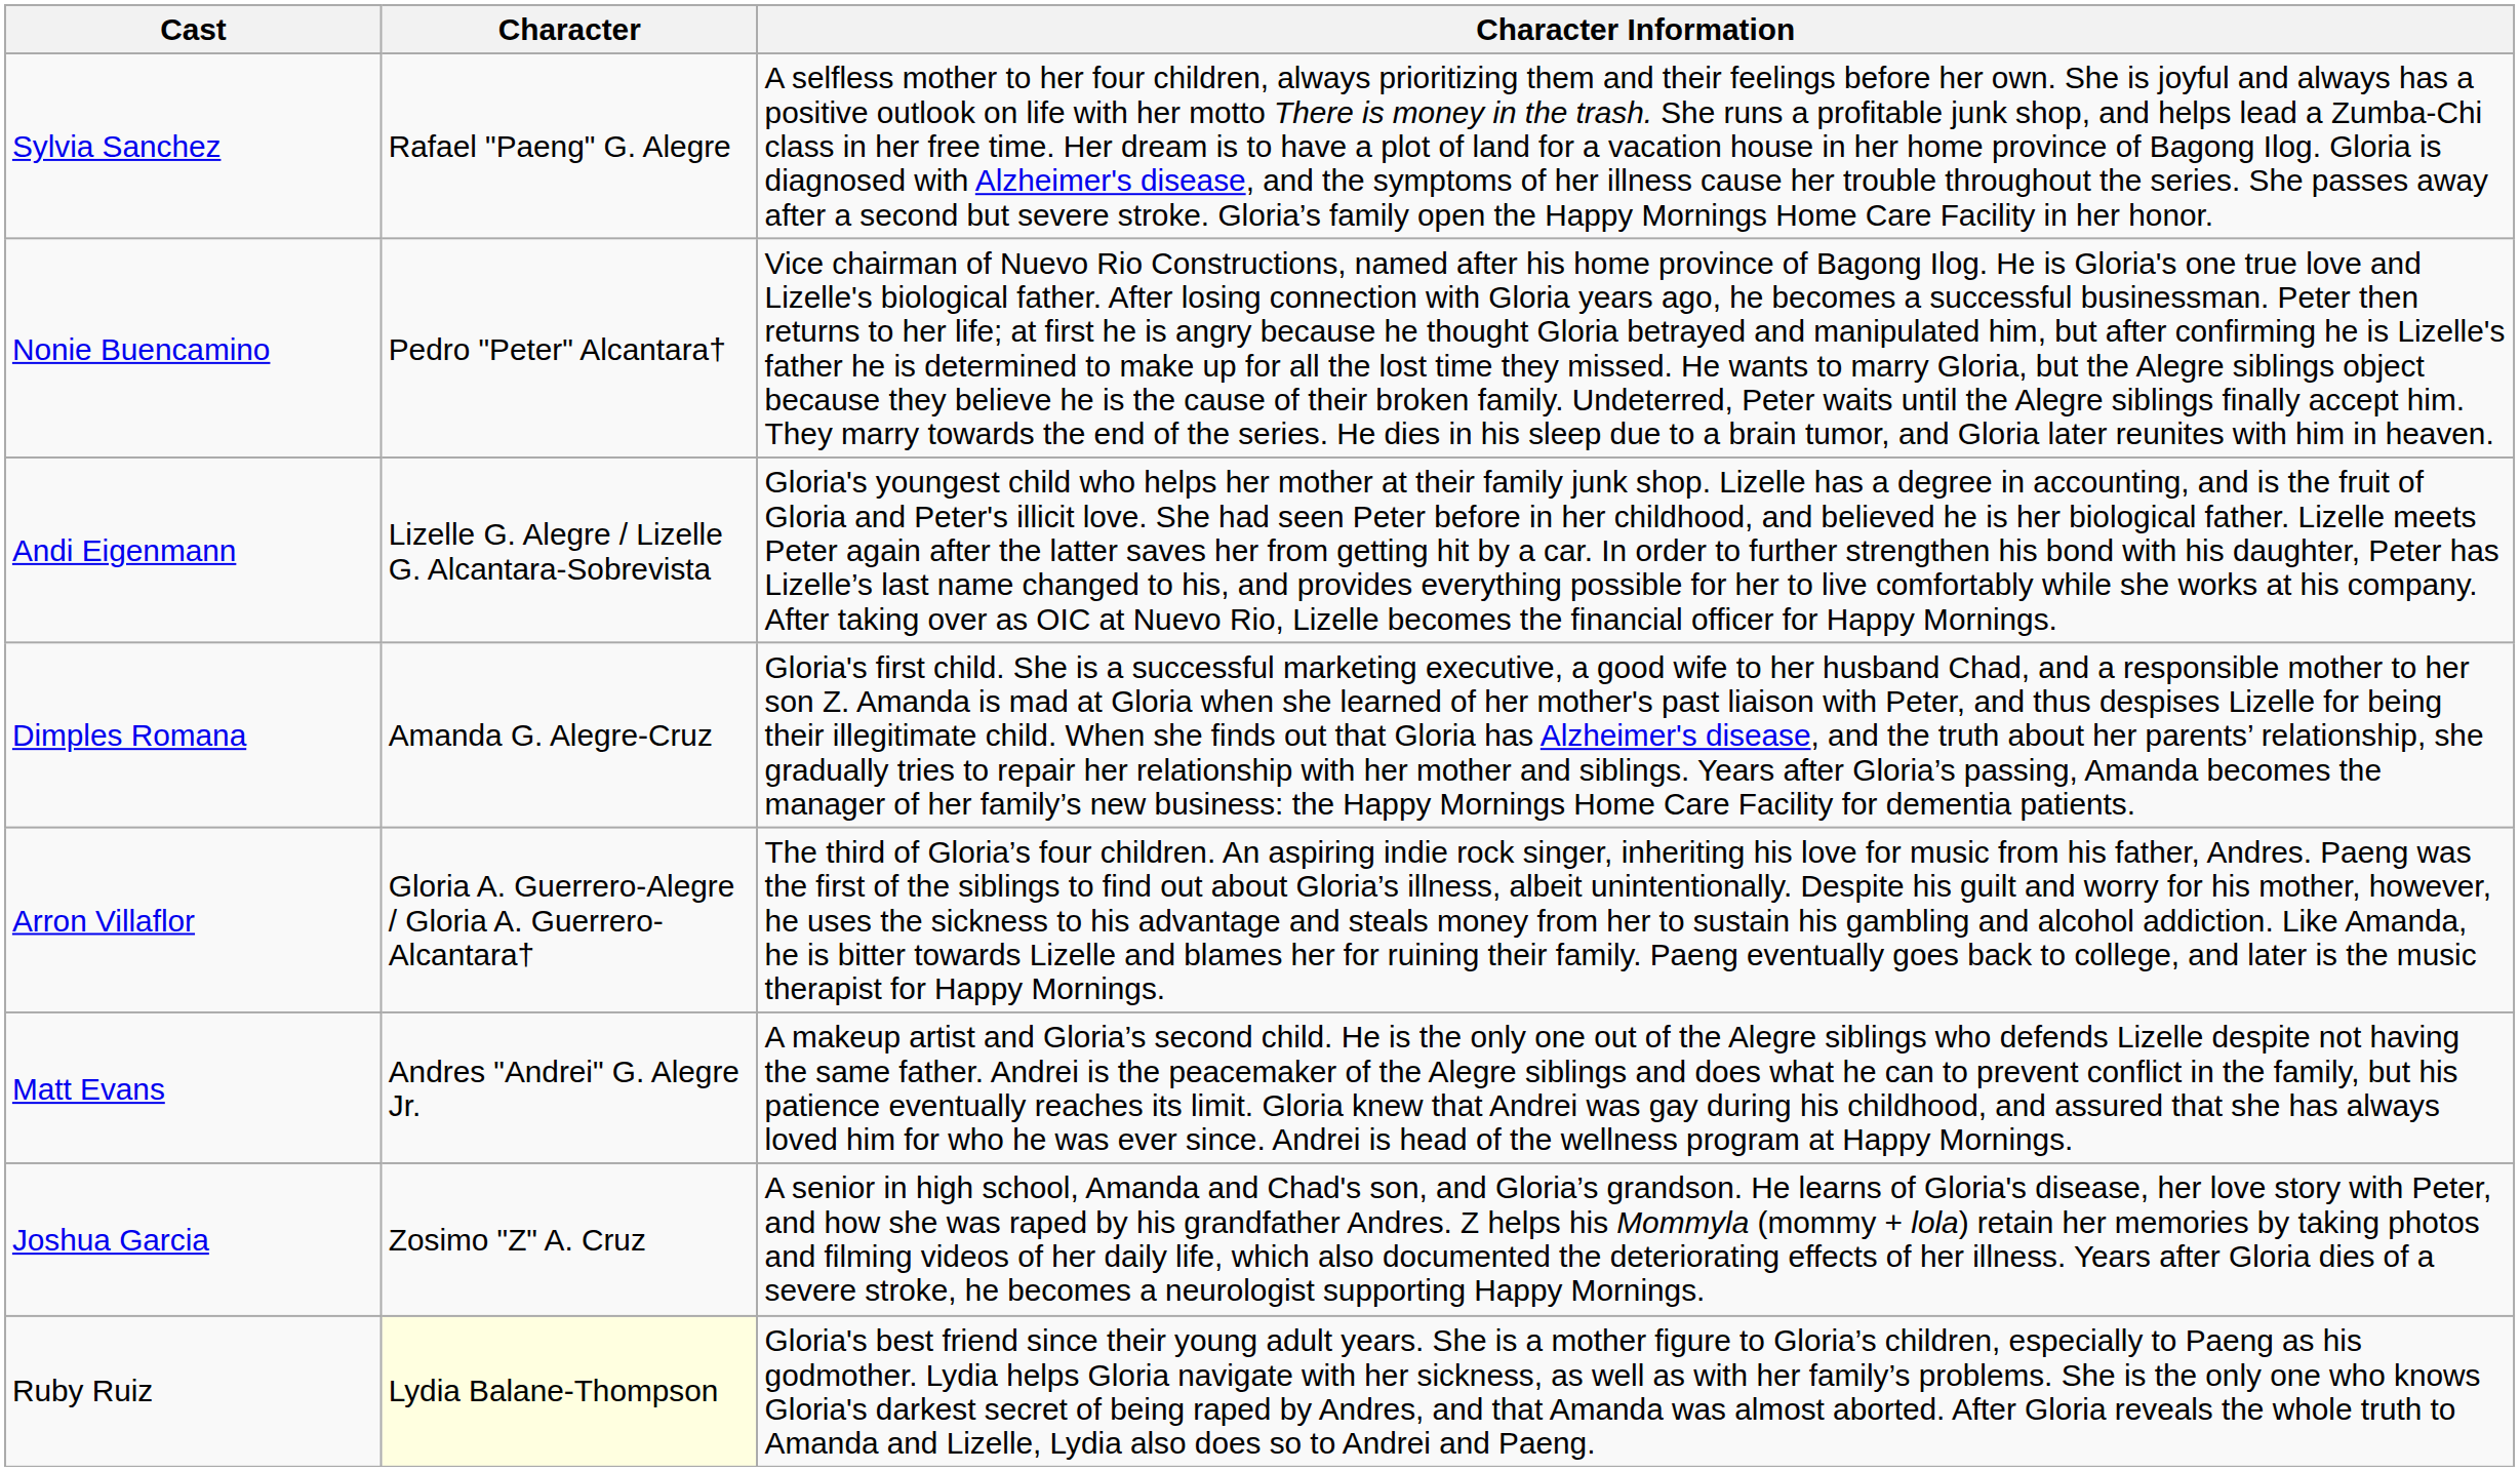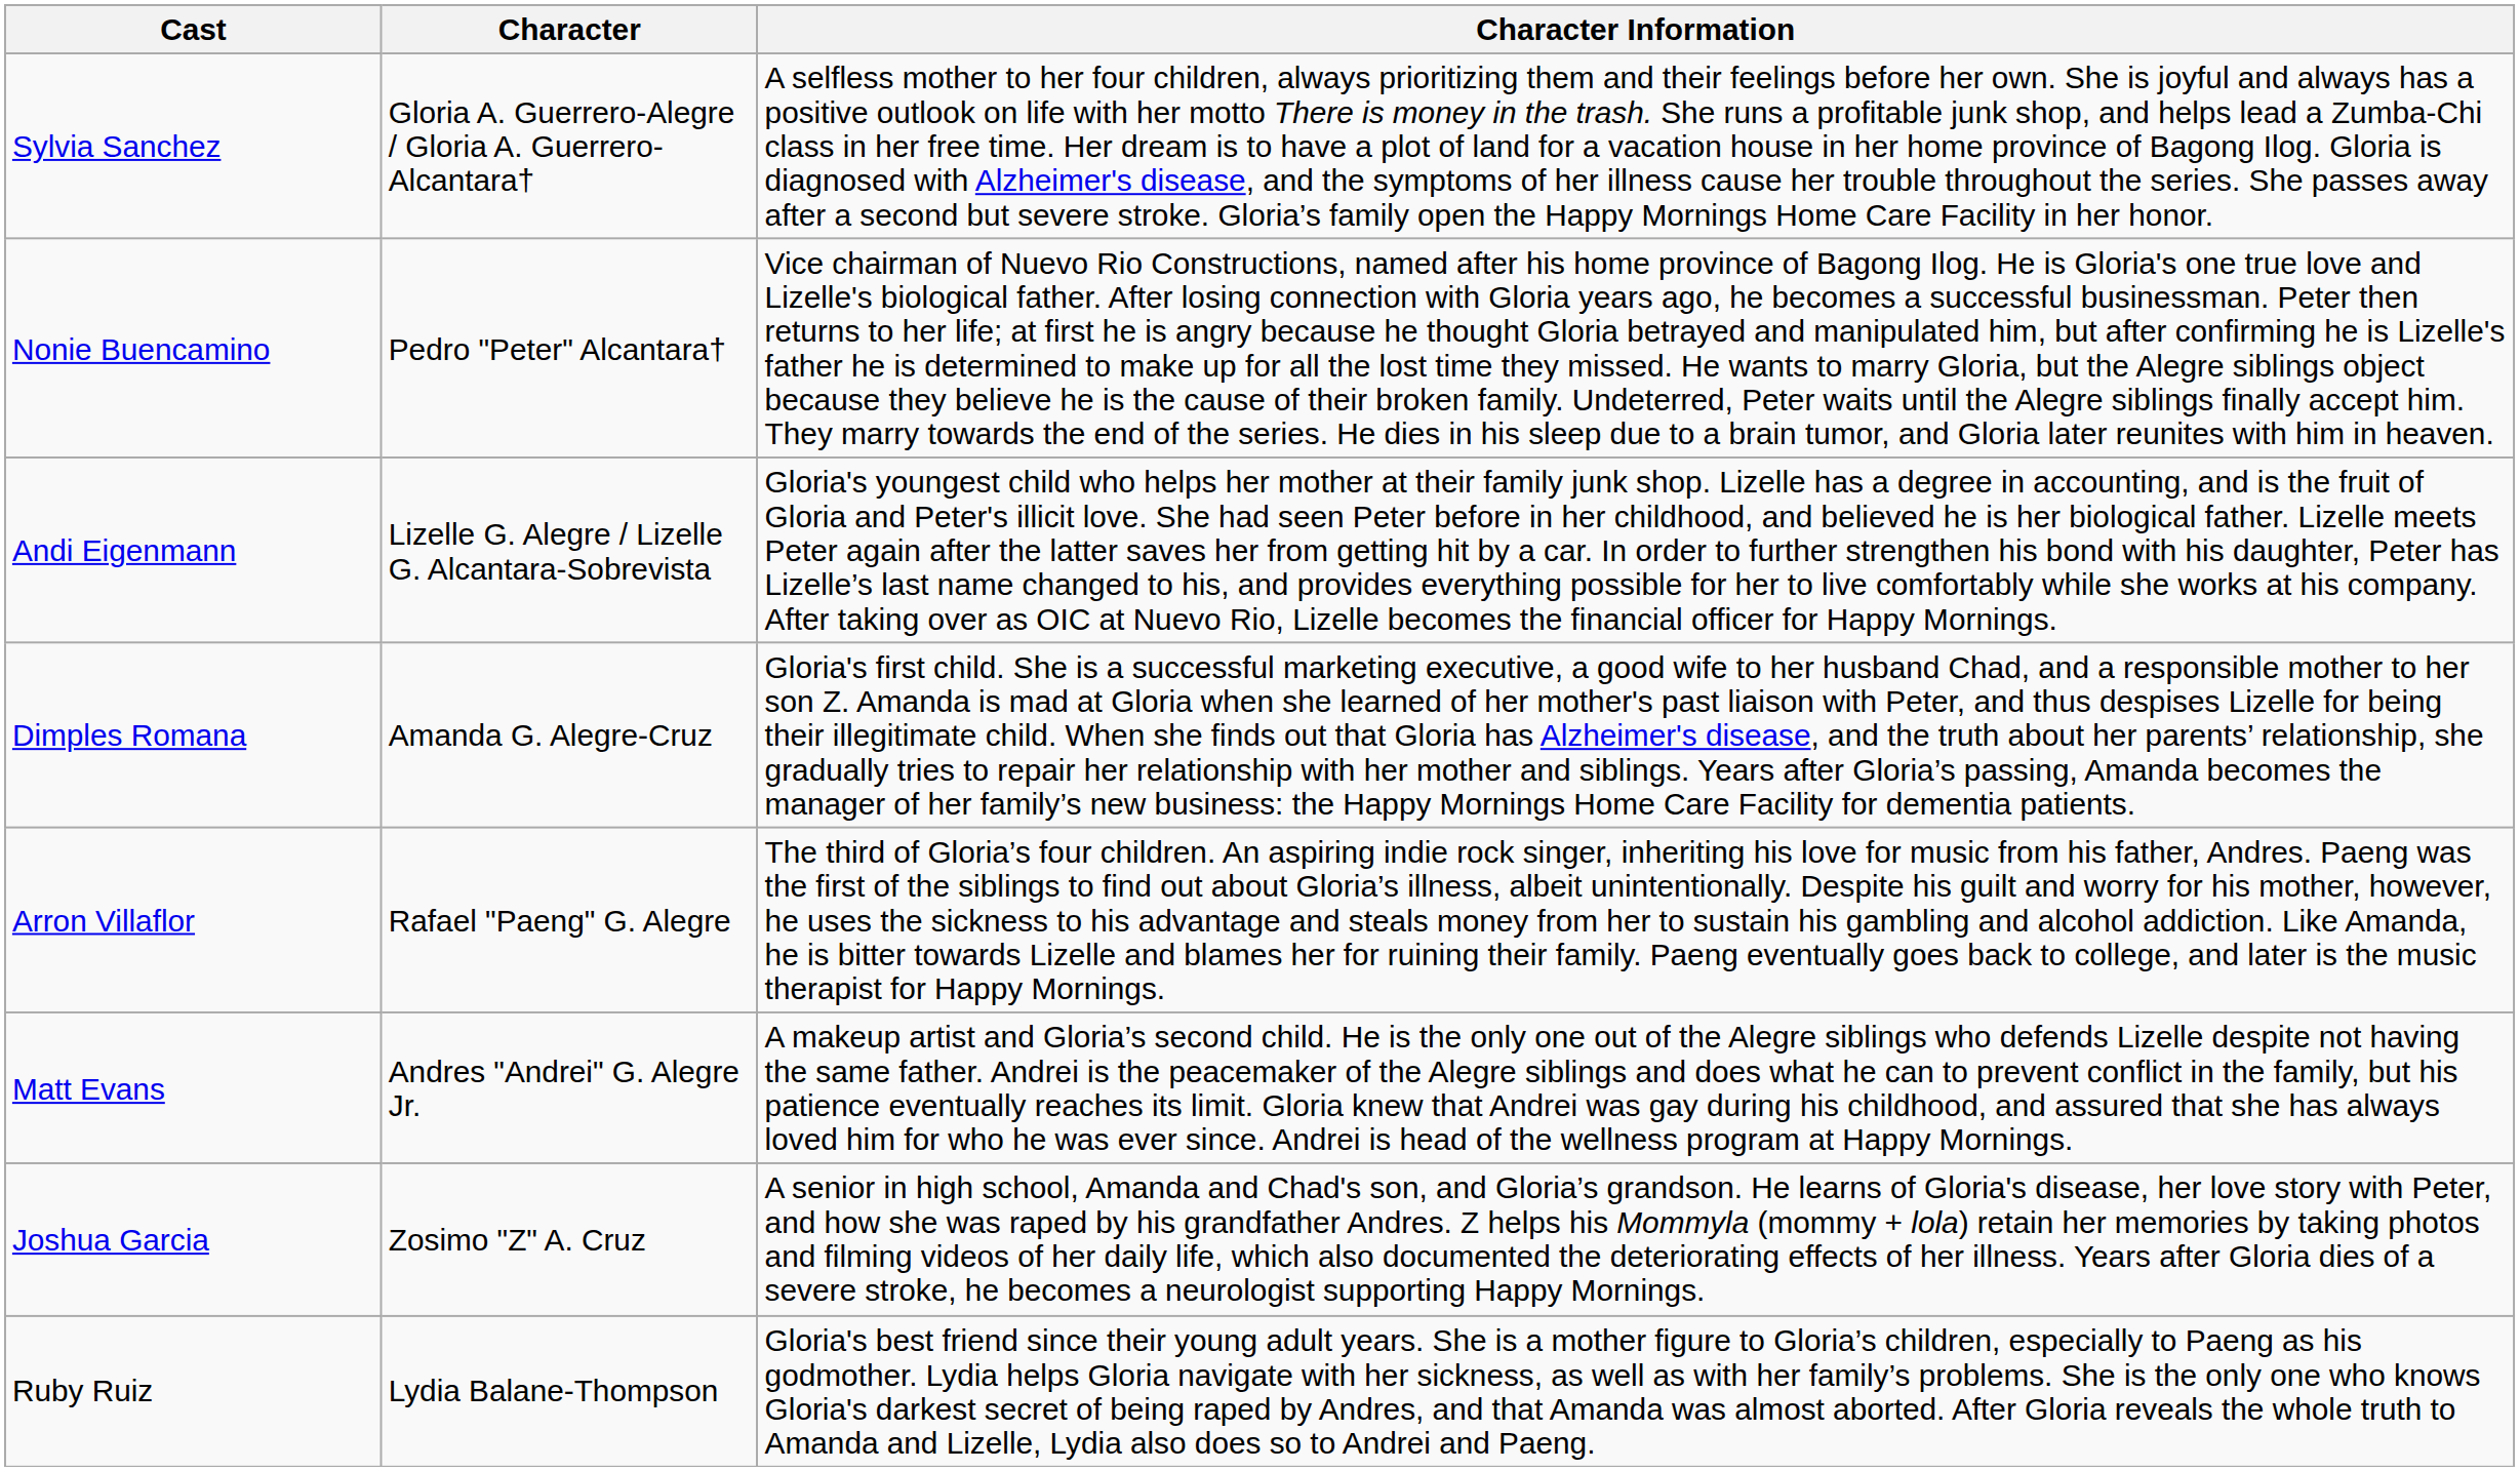Sylvia Sanchez | Character: Rafael "Paeng" G. Alegre -> Gloria A. Guerrero-Alegre / Gloria A. Guerrero-Alcantara†
Arron Villaflor | Character: Gloria A. Guerrero-Alegre / Gloria A. Guerrero-Alcantara† -> Rafael "Paeng" G. Alegre
Ruby Ruiz | Character: lightyellow background -> no background
